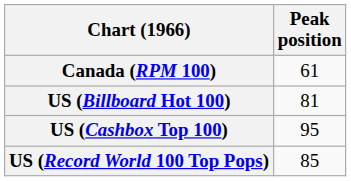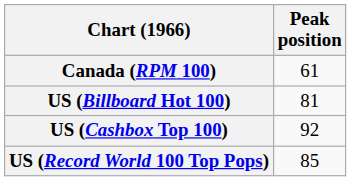US (Cashbox Top 100) | Peak position: 95 -> 92
